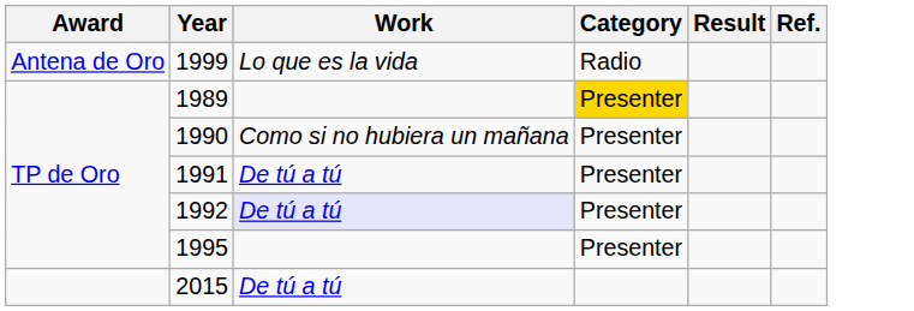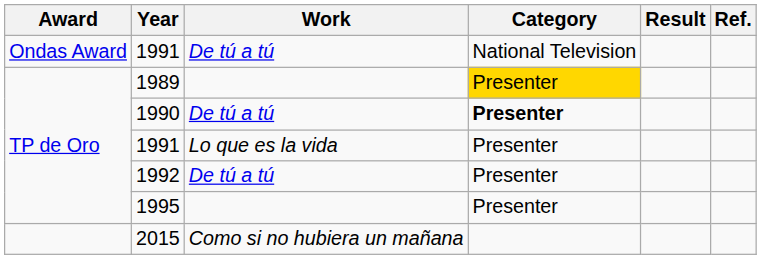+ row: Ondas Award | 1991 | De tú a tú | National Television
- row: Antena de Oro | 1999 | Lo que es la vida | Radio
1990 | Work: Como si no hubiera un mañana -> De tú a tú
1990 | Category: normal -> bold
TP de Oro / 1991 | Work: De tú a tú -> Lo que es la vida
1992 | Work: lavender background -> no background
2015 | Work: De tú a tú -> Como si no hubiera un mañana
